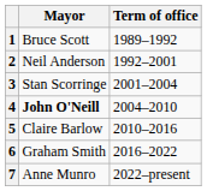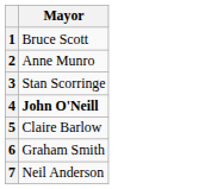- column: Term of office | 1989–1992 | 1992–2001 | 2001–2004 | 2004–2010 | 2010–2016 | 2016–2022 | 2022–present
2 | Mayor: Neil Anderson -> Anne Munro
7 | Mayor: Anne Munro -> Neil Anderson
